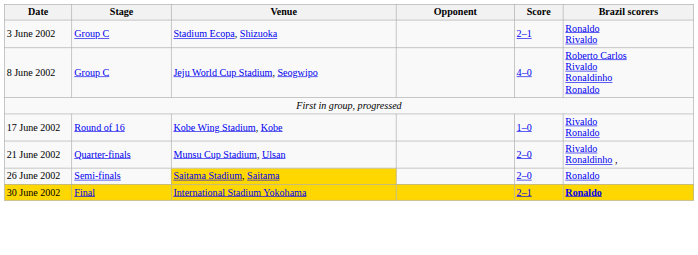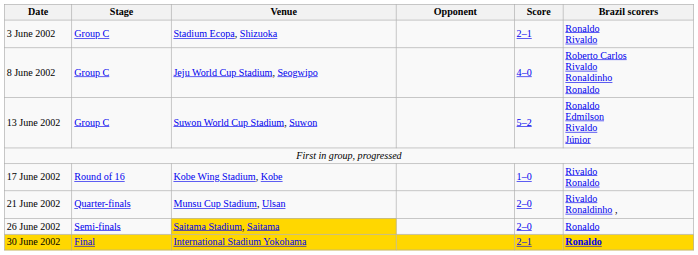+ row: 13 June 2002 | Group C | Suwon World Cup Stadium, Suwon | 5–2 | Ronaldo Edmílson Rivaldo Júnior
